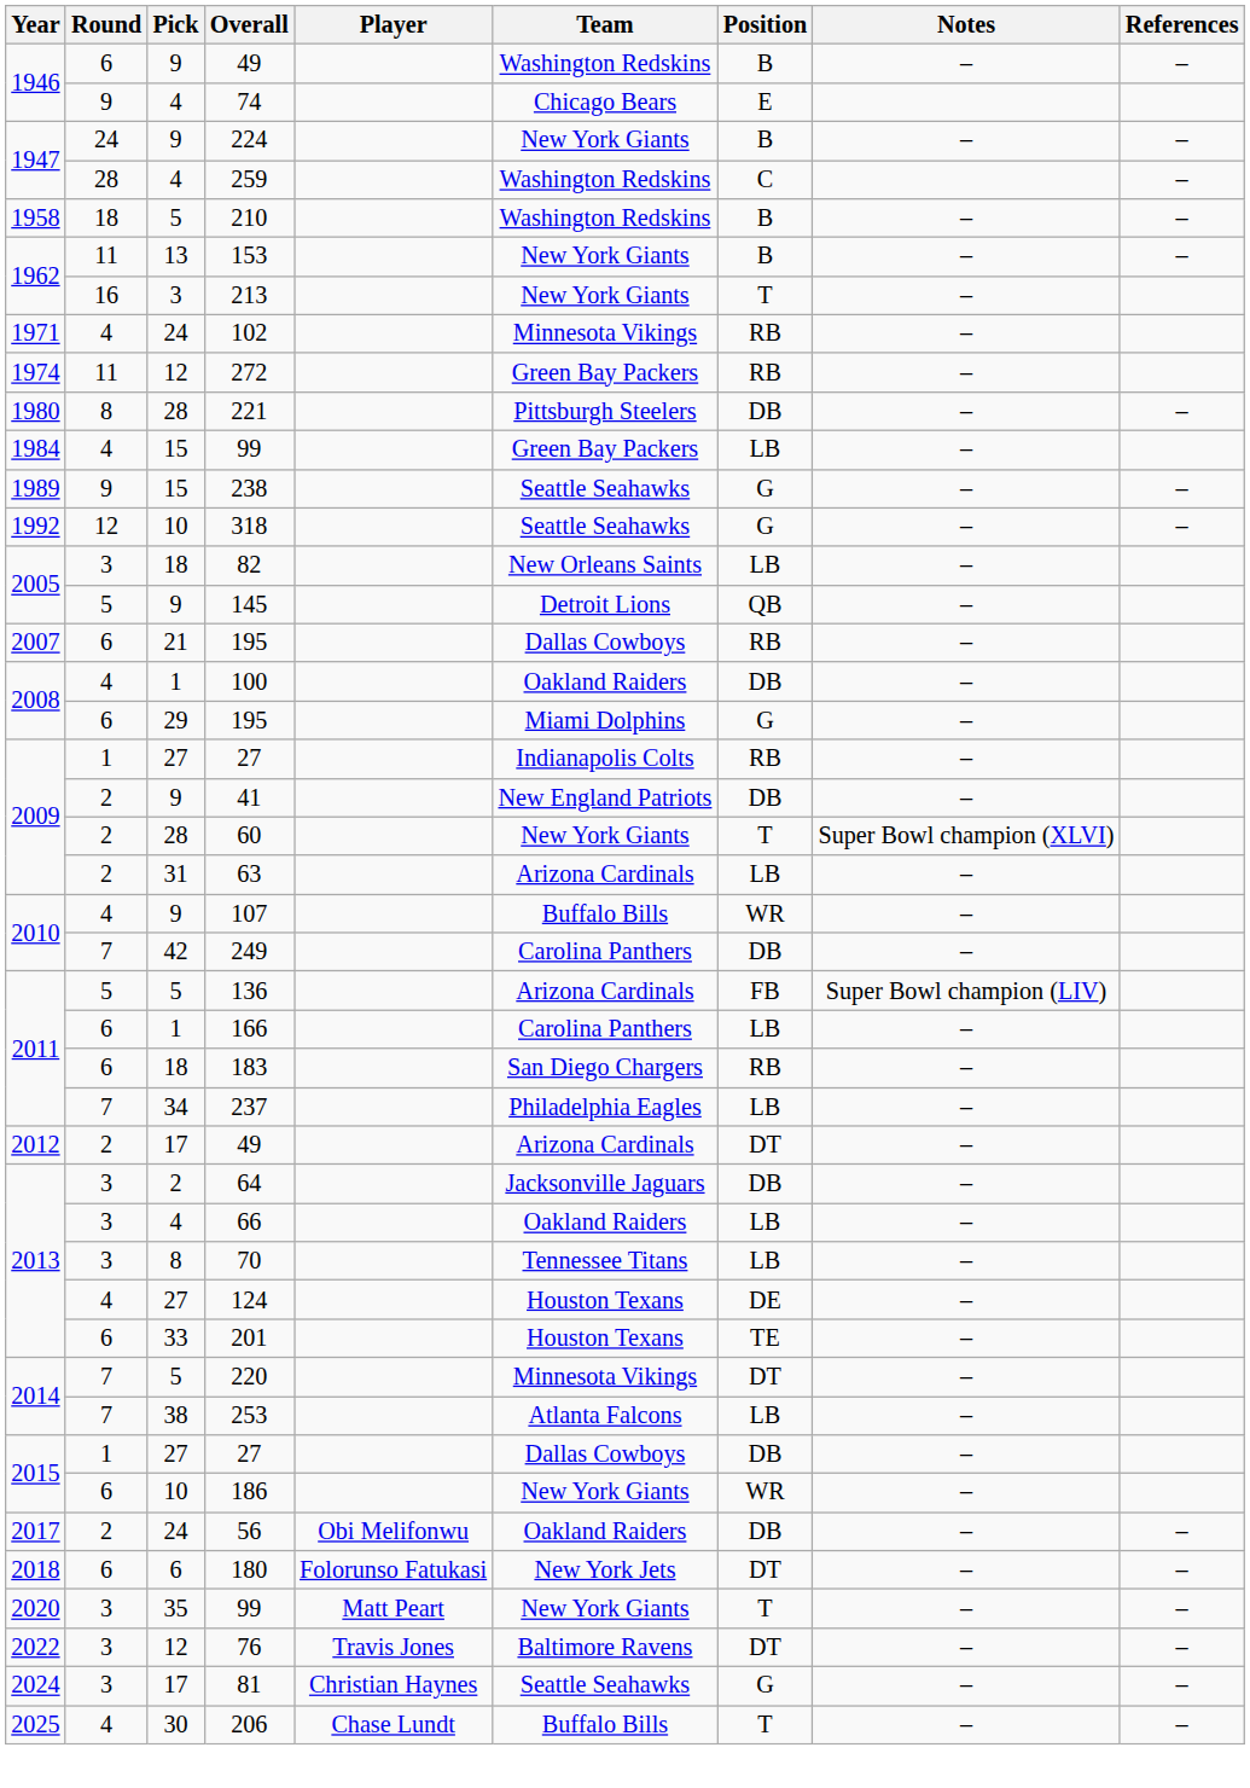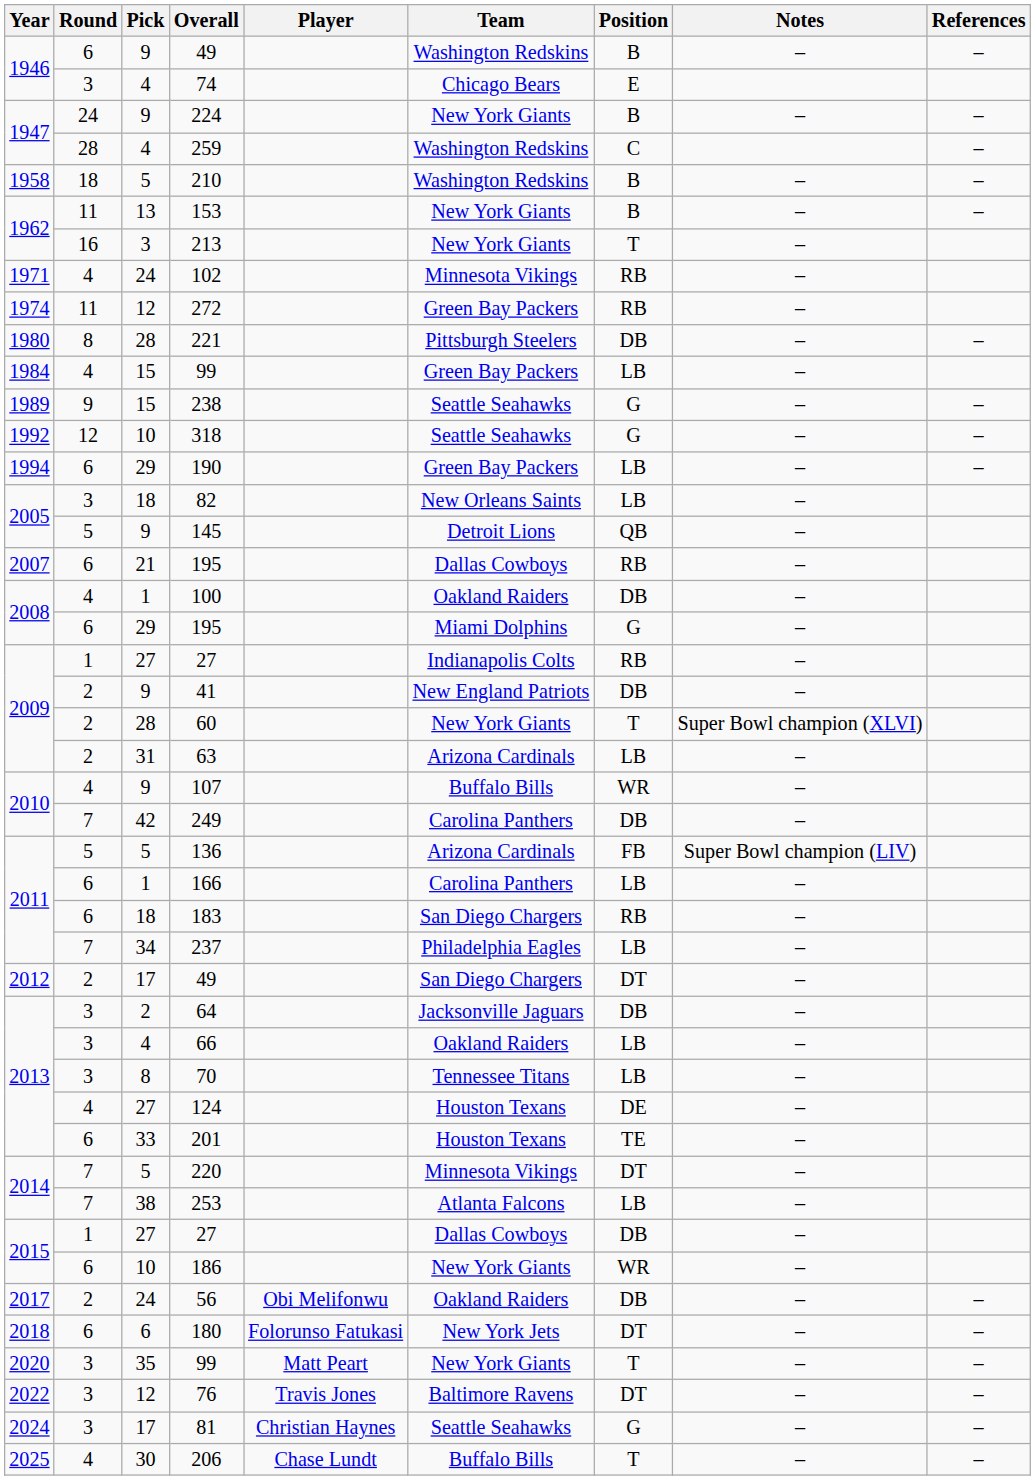74 | Round: 9 -> 3
+ row: 1994 | 6 | 29 | 190 | Green Bay Packers | LB | – | –
2012 / 49 | Team: Arizona Cardinals -> San Diego Chargers
